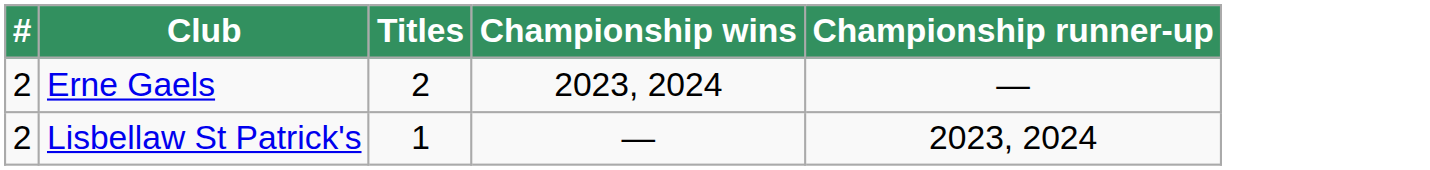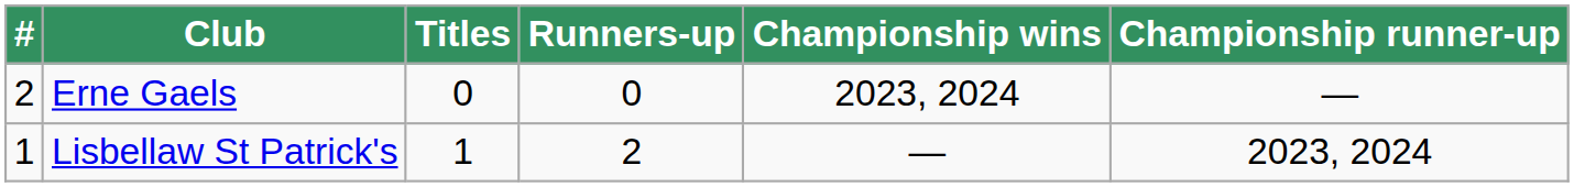+ column: Runners-up | 0 | 2
Erne Gaels | Titles: 2 -> 0
Lisbellaw St Patrick's | #: 2 -> 1
